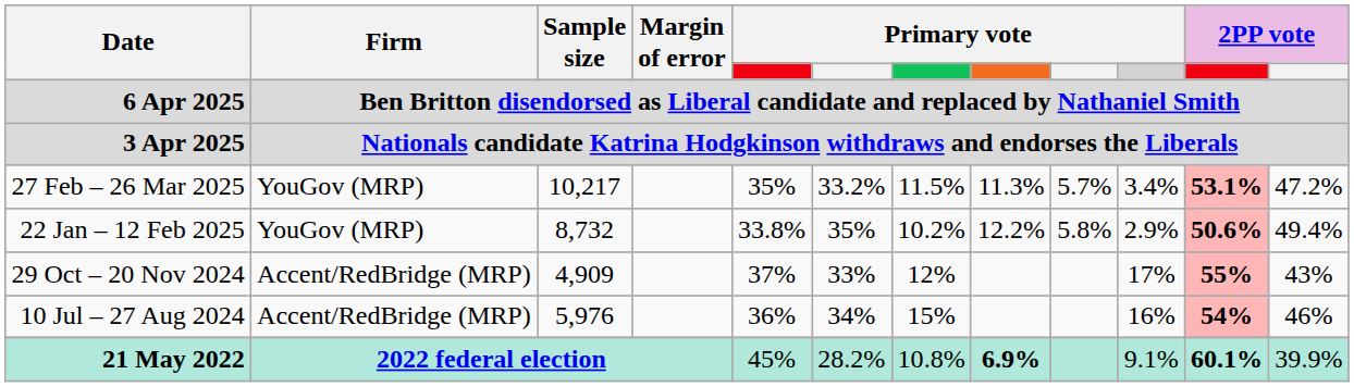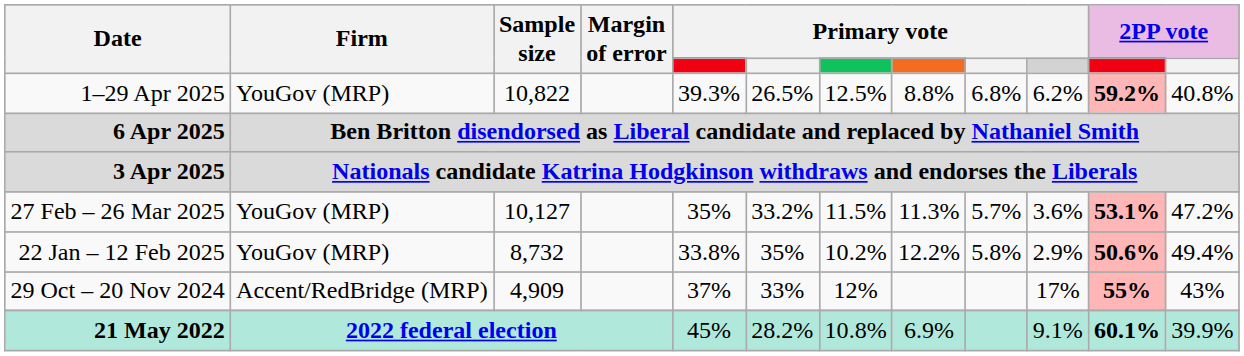+ row: 1–29 Apr 2025 | YouGov (MRP) | 10,822 | 39.3% | 26.5% | 12.5% | 8.8% | 6.8% | 6.2% | 59.2% | 40.8%
27 Feb – 26 Mar 2025 | Sample size: 10,217 -> 10,127
27 Feb – 26 Mar 2025 | column 10: 3.4% -> 3.6%
- row: 10 Jul – 27 Aug 2024 | Accent/RedBridge (MRP) | 5,976 | 36% | 34% | 15% | 16% | 54% | 46%
21 May 2022 | column 8: bold -> normal
